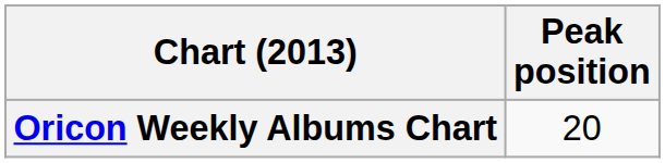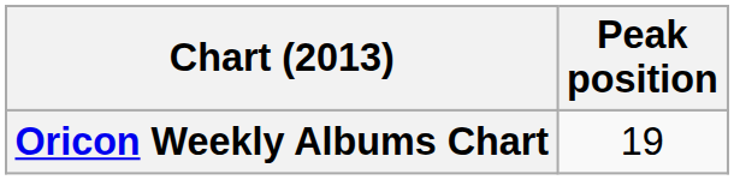Oricon Weekly Albums Chart | Peak position: 20 -> 19
